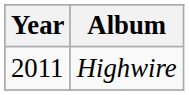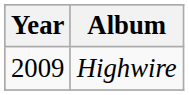Highwire | Year: 2011 -> 2009
